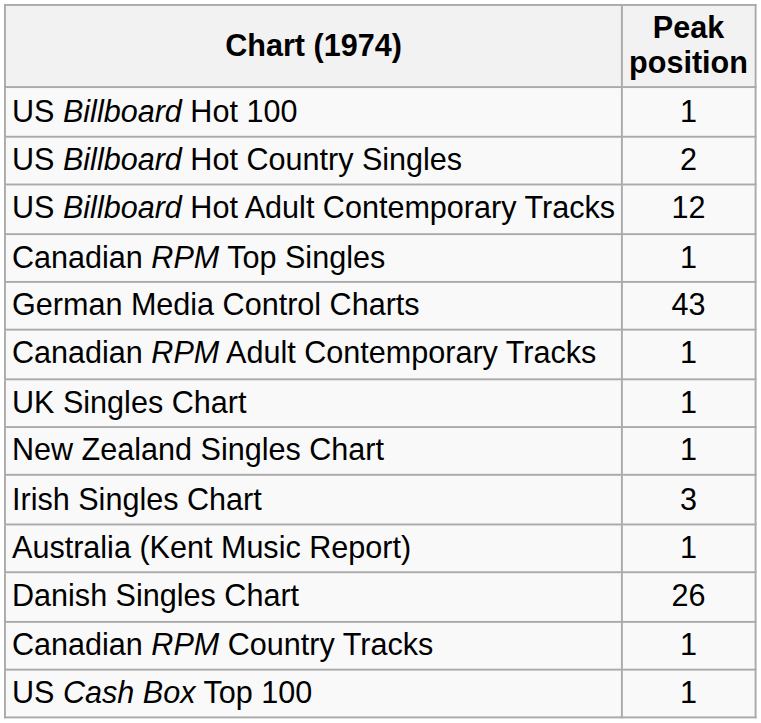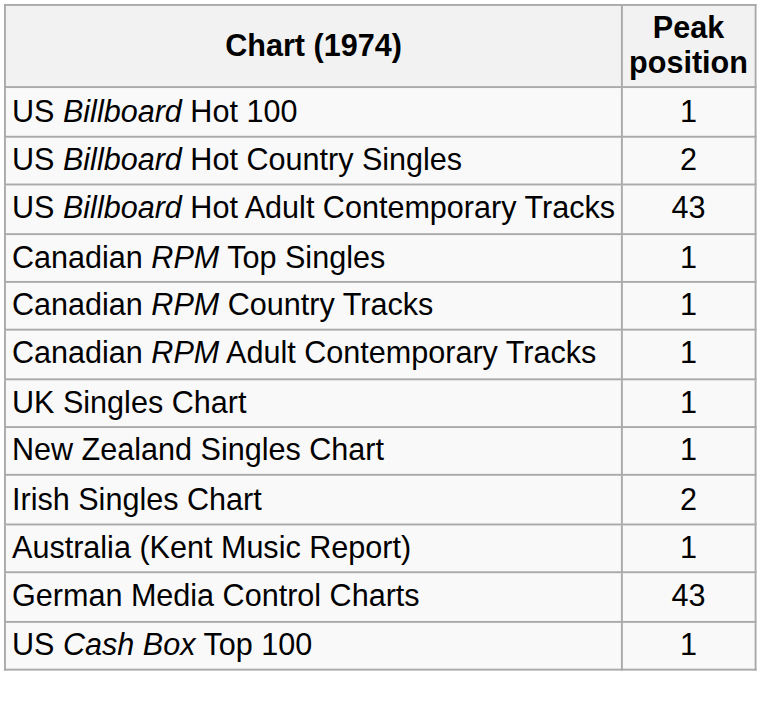US Billboard Hot Adult Contemporary Tracks | Peak position: 12 -> 43
rows swapped: Canadian RPM Country Tracks <-> German Media Control Charts
Irish Singles Chart | Peak position: 3 -> 2
- row: Danish Singles Chart | 26
